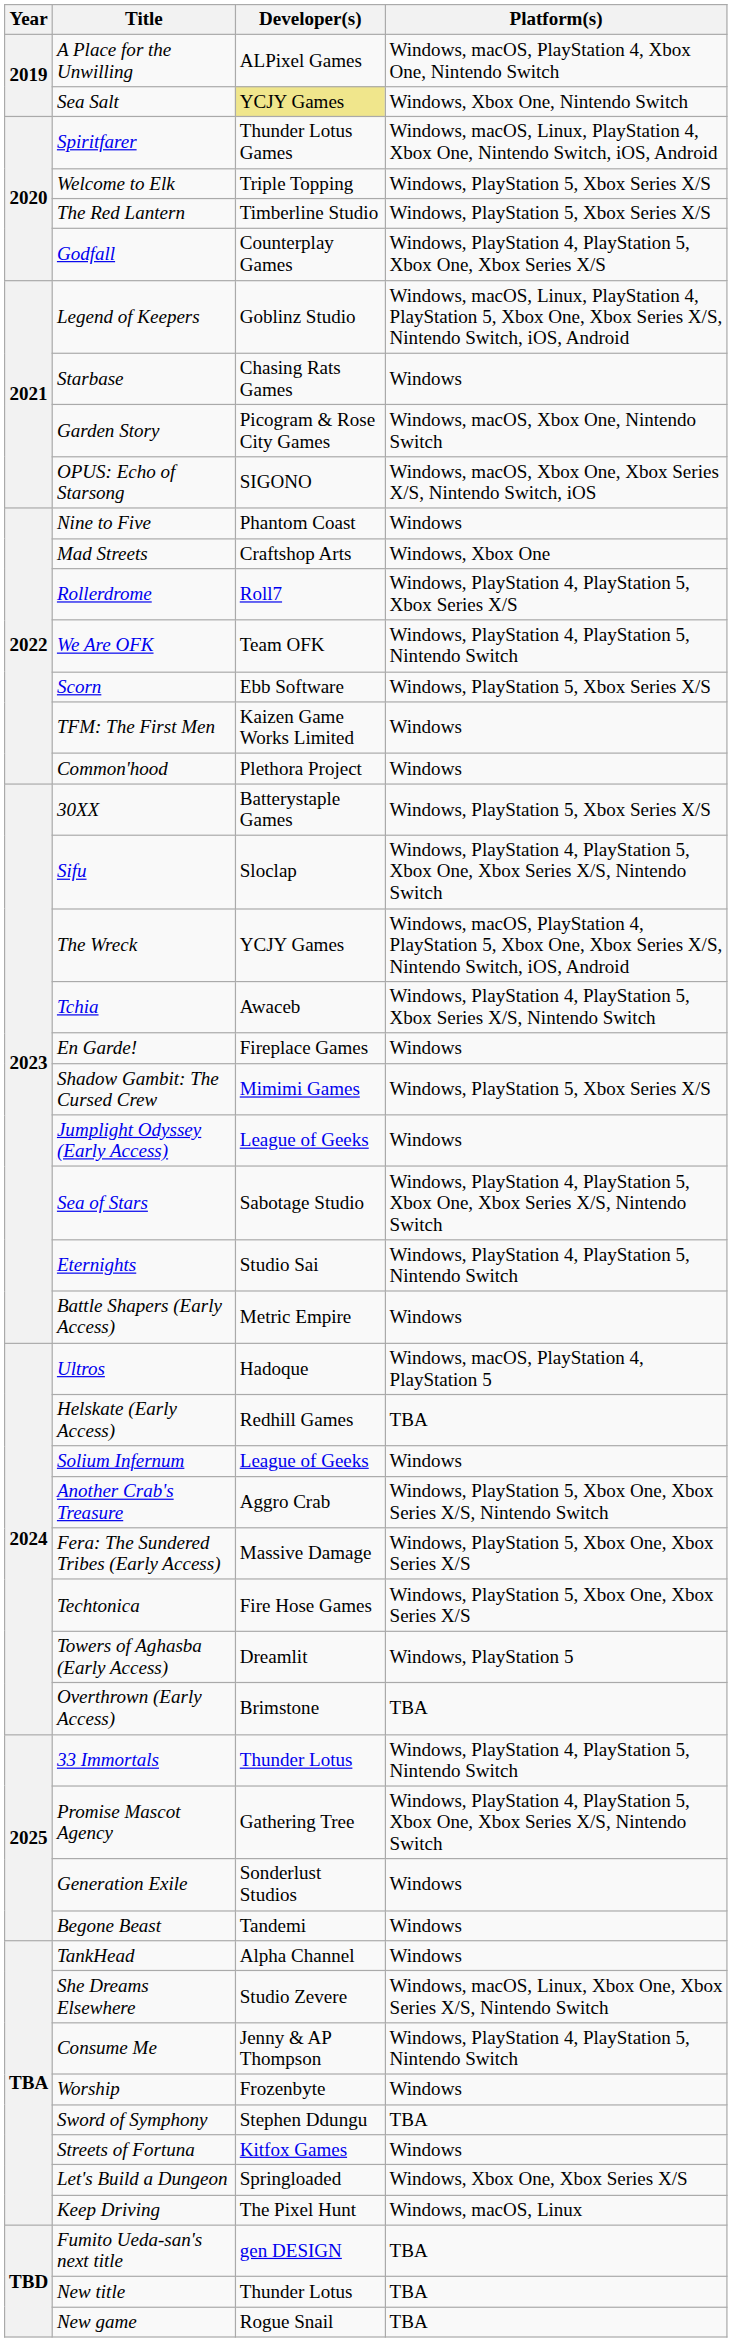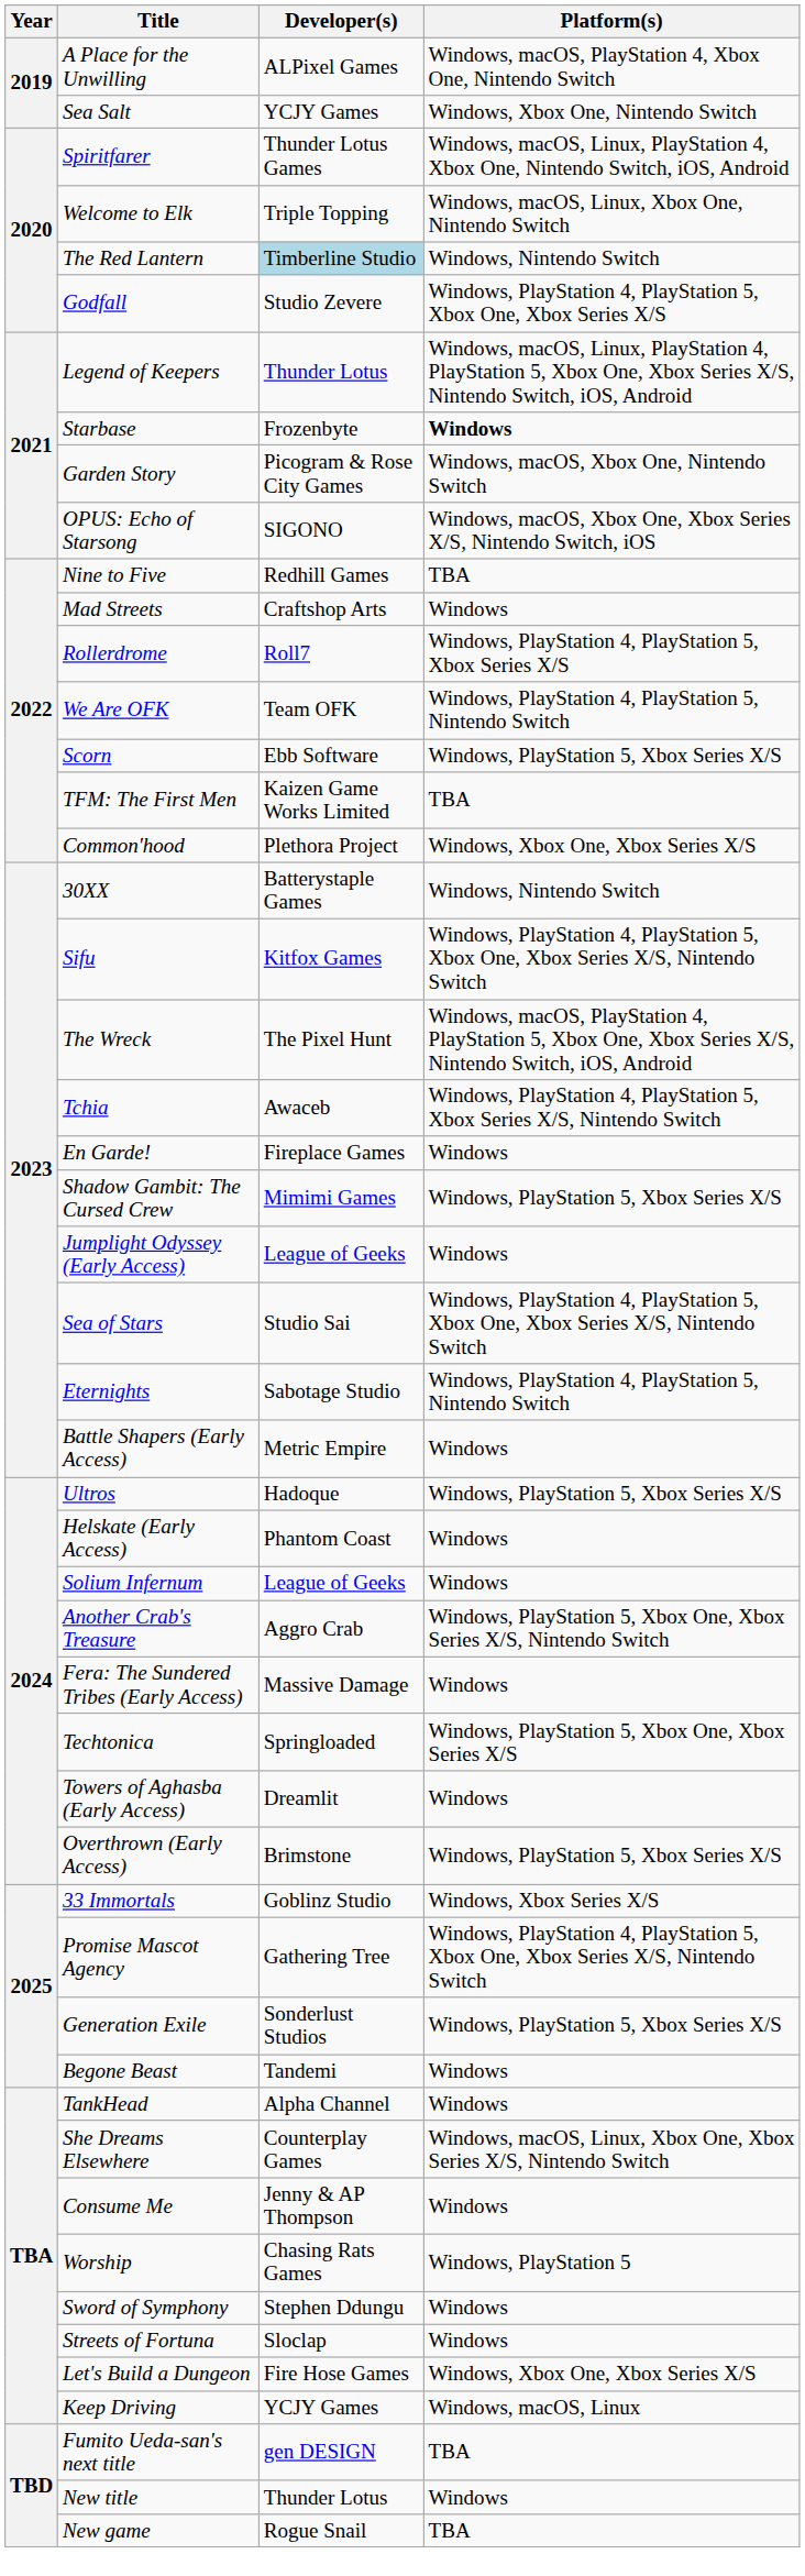Sea Salt | Developer(s): khaki background -> no background
Welcome to Elk | Platform(s): Windows, PlayStation 5, Xbox Series X/S -> Windows, macOS, Linux, Xbox One, Nintendo Switch
The Red Lantern | Developer(s): no background -> lightblue background
The Red Lantern | Platform(s): Windows, PlayStation 5, Xbox Series X/S -> Windows, Nintendo Switch
Godfall | Developer(s): Counterplay Games -> Studio Zevere
Legend of Keepers | Developer(s): Goblinz Studio -> Thunder Lotus
Starbase | Developer(s): Chasing Rats Games -> Frozenbyte
Starbase | Platform(s): normal -> bold
Nine to Five | Developer(s): Phantom Coast -> Redhill Games
Nine to Five | Platform(s): Windows -> TBA
Mad Streets | Platform(s): Windows, Xbox One -> Windows
TFM: The First Men | Platform(s): Windows -> TBA
Common'hood | Platform(s): Windows -> Windows, Xbox One, Xbox Series X/S
30XX | Platform(s): Windows, PlayStation 5, Xbox Series X/S -> Windows, Nintendo Switch
Sifu | Developer(s): Sloclap -> Kitfox Games
The Wreck | Developer(s): YCJY Games -> The Pixel Hunt
Sea of Stars | Developer(s): Sabotage Studio -> Studio Sai
Eternights | Developer(s): Studio Sai -> Sabotage Studio
Ultros | Platform(s): Windows, macOS, PlayStation 4, PlayStation 5 -> Windows, PlayStation 5, Xbox Series X/S
Helskate (Early Access) | Developer(s): Redhill Games -> Phantom Coast
Helskate (Early Access) | Platform(s): TBA -> Windows
Fera: The Sundered Tribes (Early Access) | Platform(s): Windows, PlayStation 5, Xbox One, Xbox Series X/S -> Windows
Techtonica | Developer(s): Fire Hose Games -> Springloaded
Towers of Aghasba (Early Access) | Platform(s): Windows, PlayStation 5 -> Windows
Overthrown (Early Access) | Platform(s): TBA -> Windows, PlayStation 5, Xbox Series X/S
33 Immortals | Developer(s): Thunder Lotus -> Goblinz Studio
33 Immortals | Platform(s): Windows, PlayStation 4, PlayStation 5, Nintendo Switch -> Windows, Xbox Series X/S
Generation Exile | Platform(s): Windows -> Windows, PlayStation 5, Xbox Series X/S
She Dreams Elsewhere | Developer(s): Studio Zevere -> Counterplay Games
Consume Me | Platform(s): Windows, PlayStation 4, PlayStation 5, Nintendo Switch -> Windows
Worship | Developer(s): Frozenbyte -> Chasing Rats Games
Worship | Platform(s): Windows -> Windows, PlayStation 5
Sword of Symphony | Platform(s): TBA -> Windows
Streets of Fortuna | Developer(s): Kitfox Games -> Sloclap
Let's Build a Dungeon | Developer(s): Springloaded -> Fire Hose Games
Keep Driving | Developer(s): The Pixel Hunt -> YCJY Games
New title | Platform(s): TBA -> Windows
